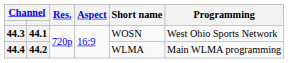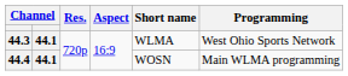44.3 | Short name: WOSN -> WLMA
44.4 | column 2: 44.2 -> 44.1
44.4 | Short name: WLMA -> WOSN
